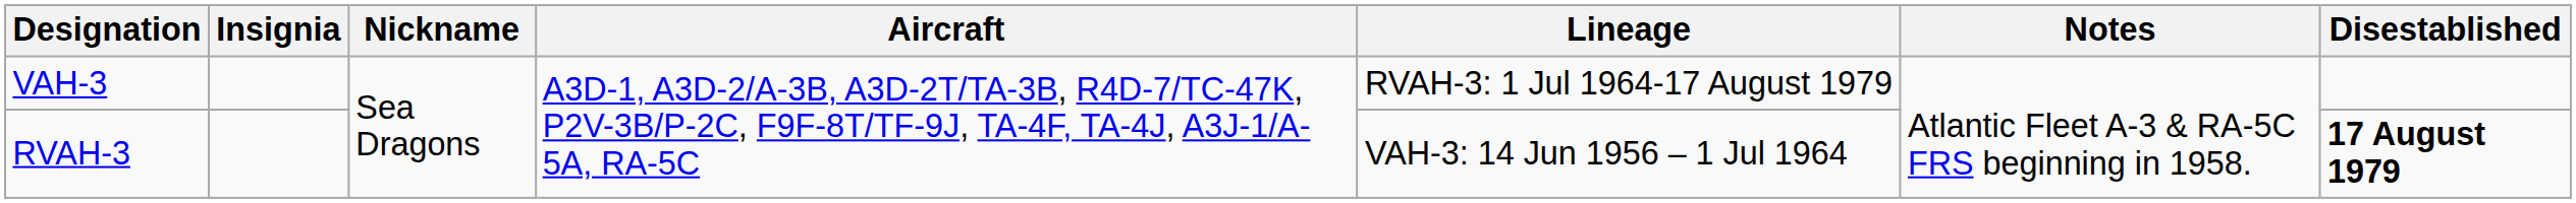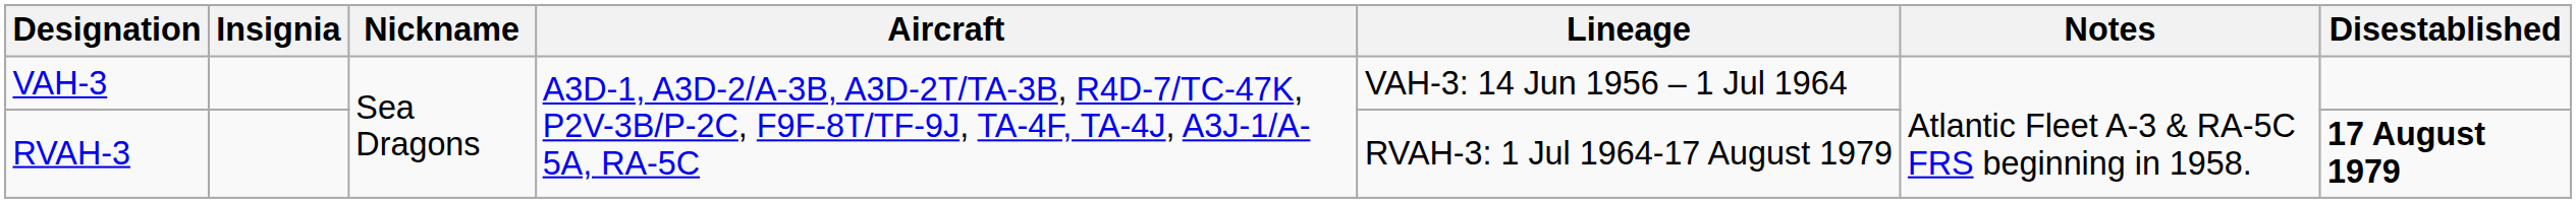VAH-3 | Lineage: RVAH-3: 1 Jul 1964-17 August 1979 -> VAH-3: 14 Jun 1956 – 1 Jul 1964
RVAH-3 | Lineage: VAH-3: 14 Jun 1956 – 1 Jul 1964 -> RVAH-3: 1 Jul 1964-17 August 1979
